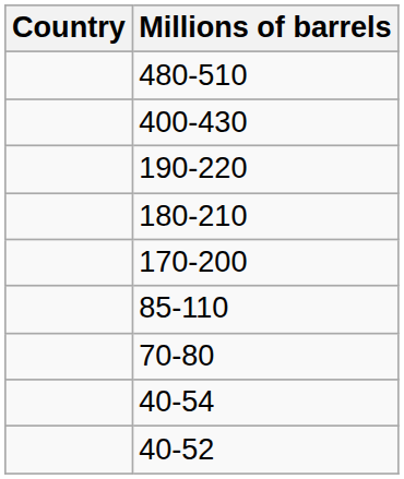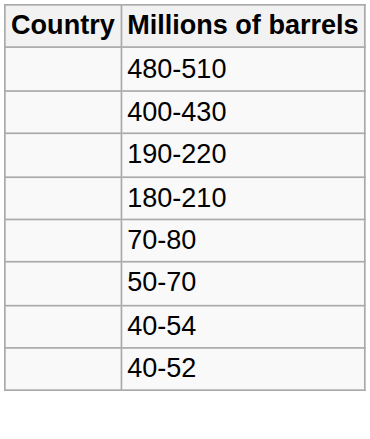- row: 170-200
- row: 85-110
+ row: 50-70
